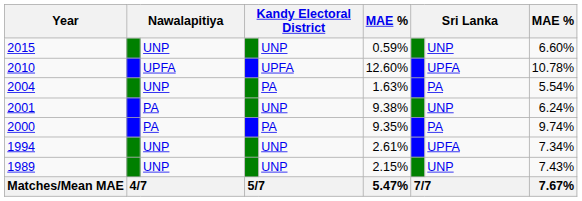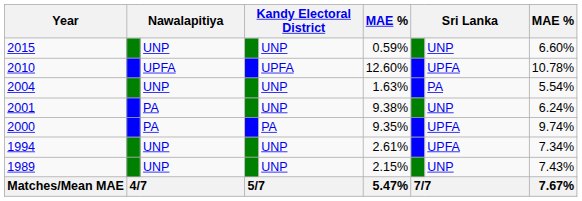2004 | column 5: PA -> UNP
2000 | column 8: PA -> UPFA
